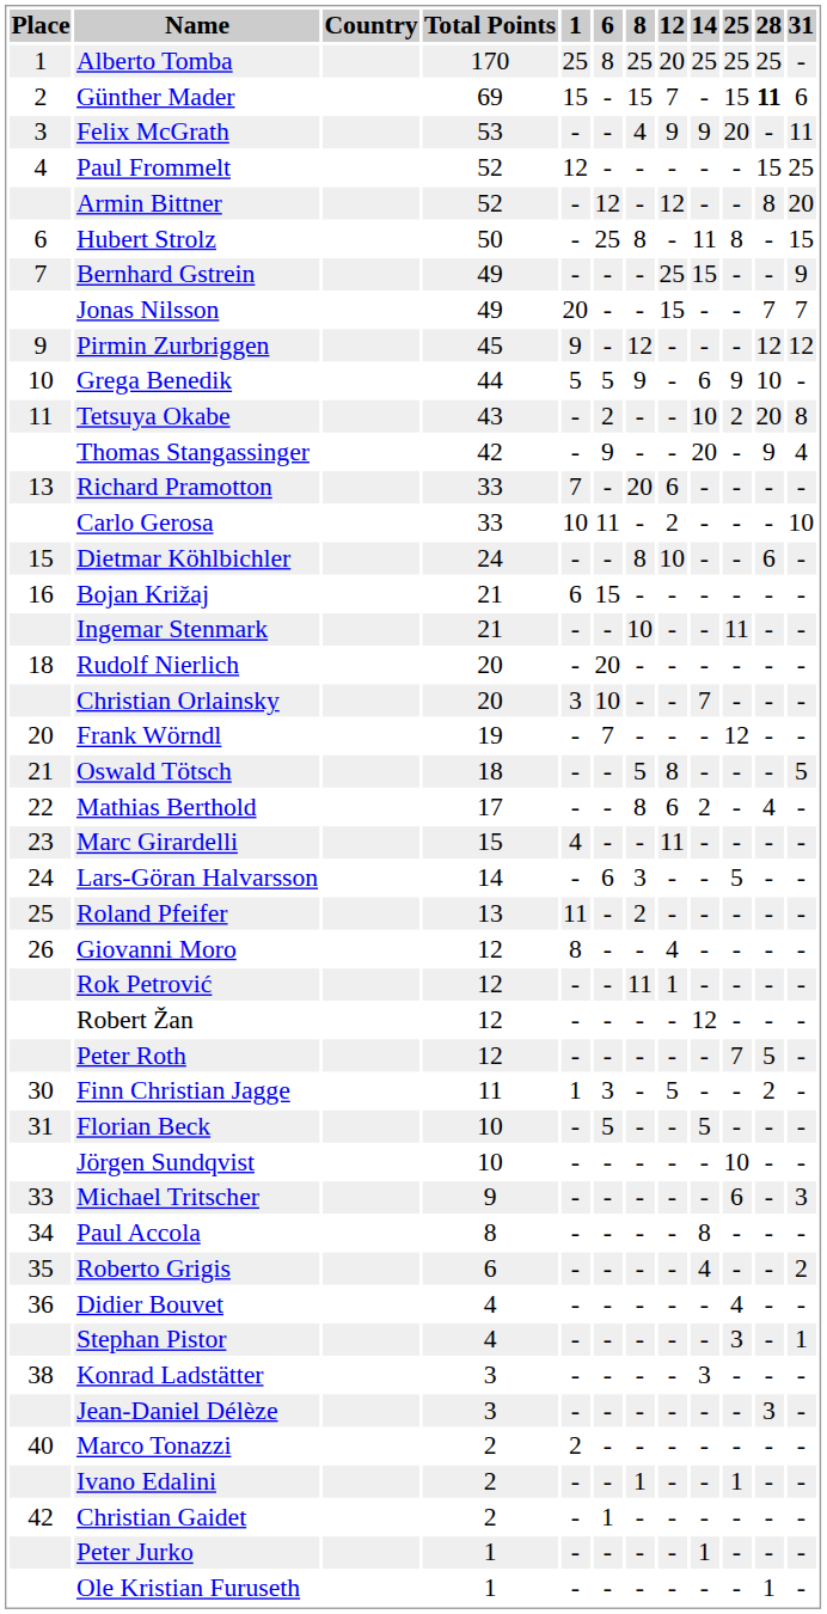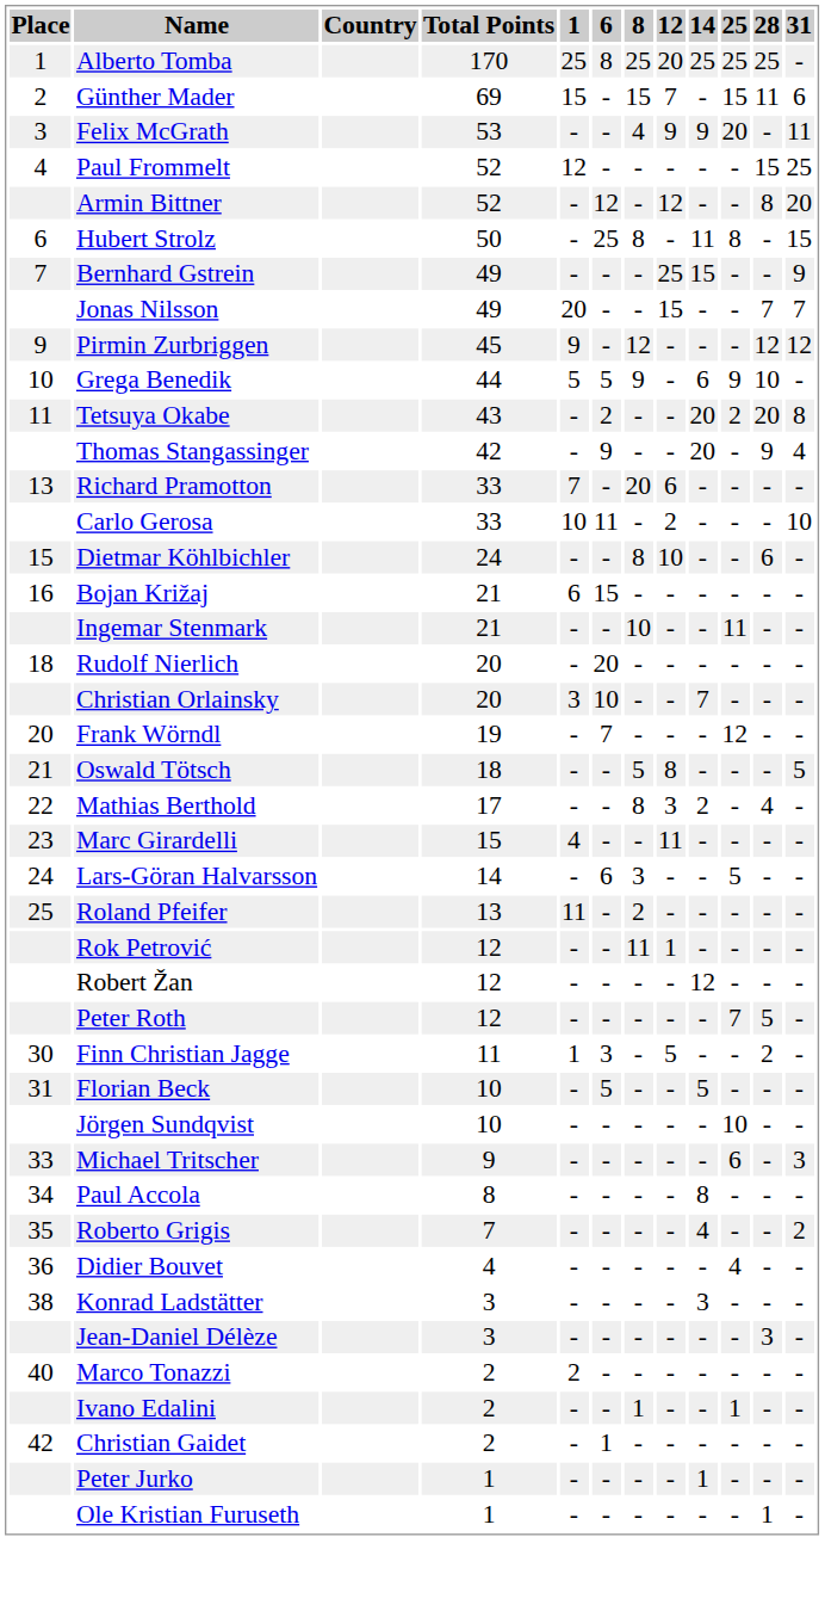Günther Mader | 28: bold -> normal
Tetsuya Okabe | 14: 10 -> 20
Mathias Berthold | 12: 6 -> 3
- row: 26 | Giovanni Moro | 12 | 8 | - | - | 4 | - | - | - | -
Roberto Grigis | Total Points: 6 -> 7
- row: Stephan Pistor | 4 | - | - | - | - | - | 3 | - | 1
